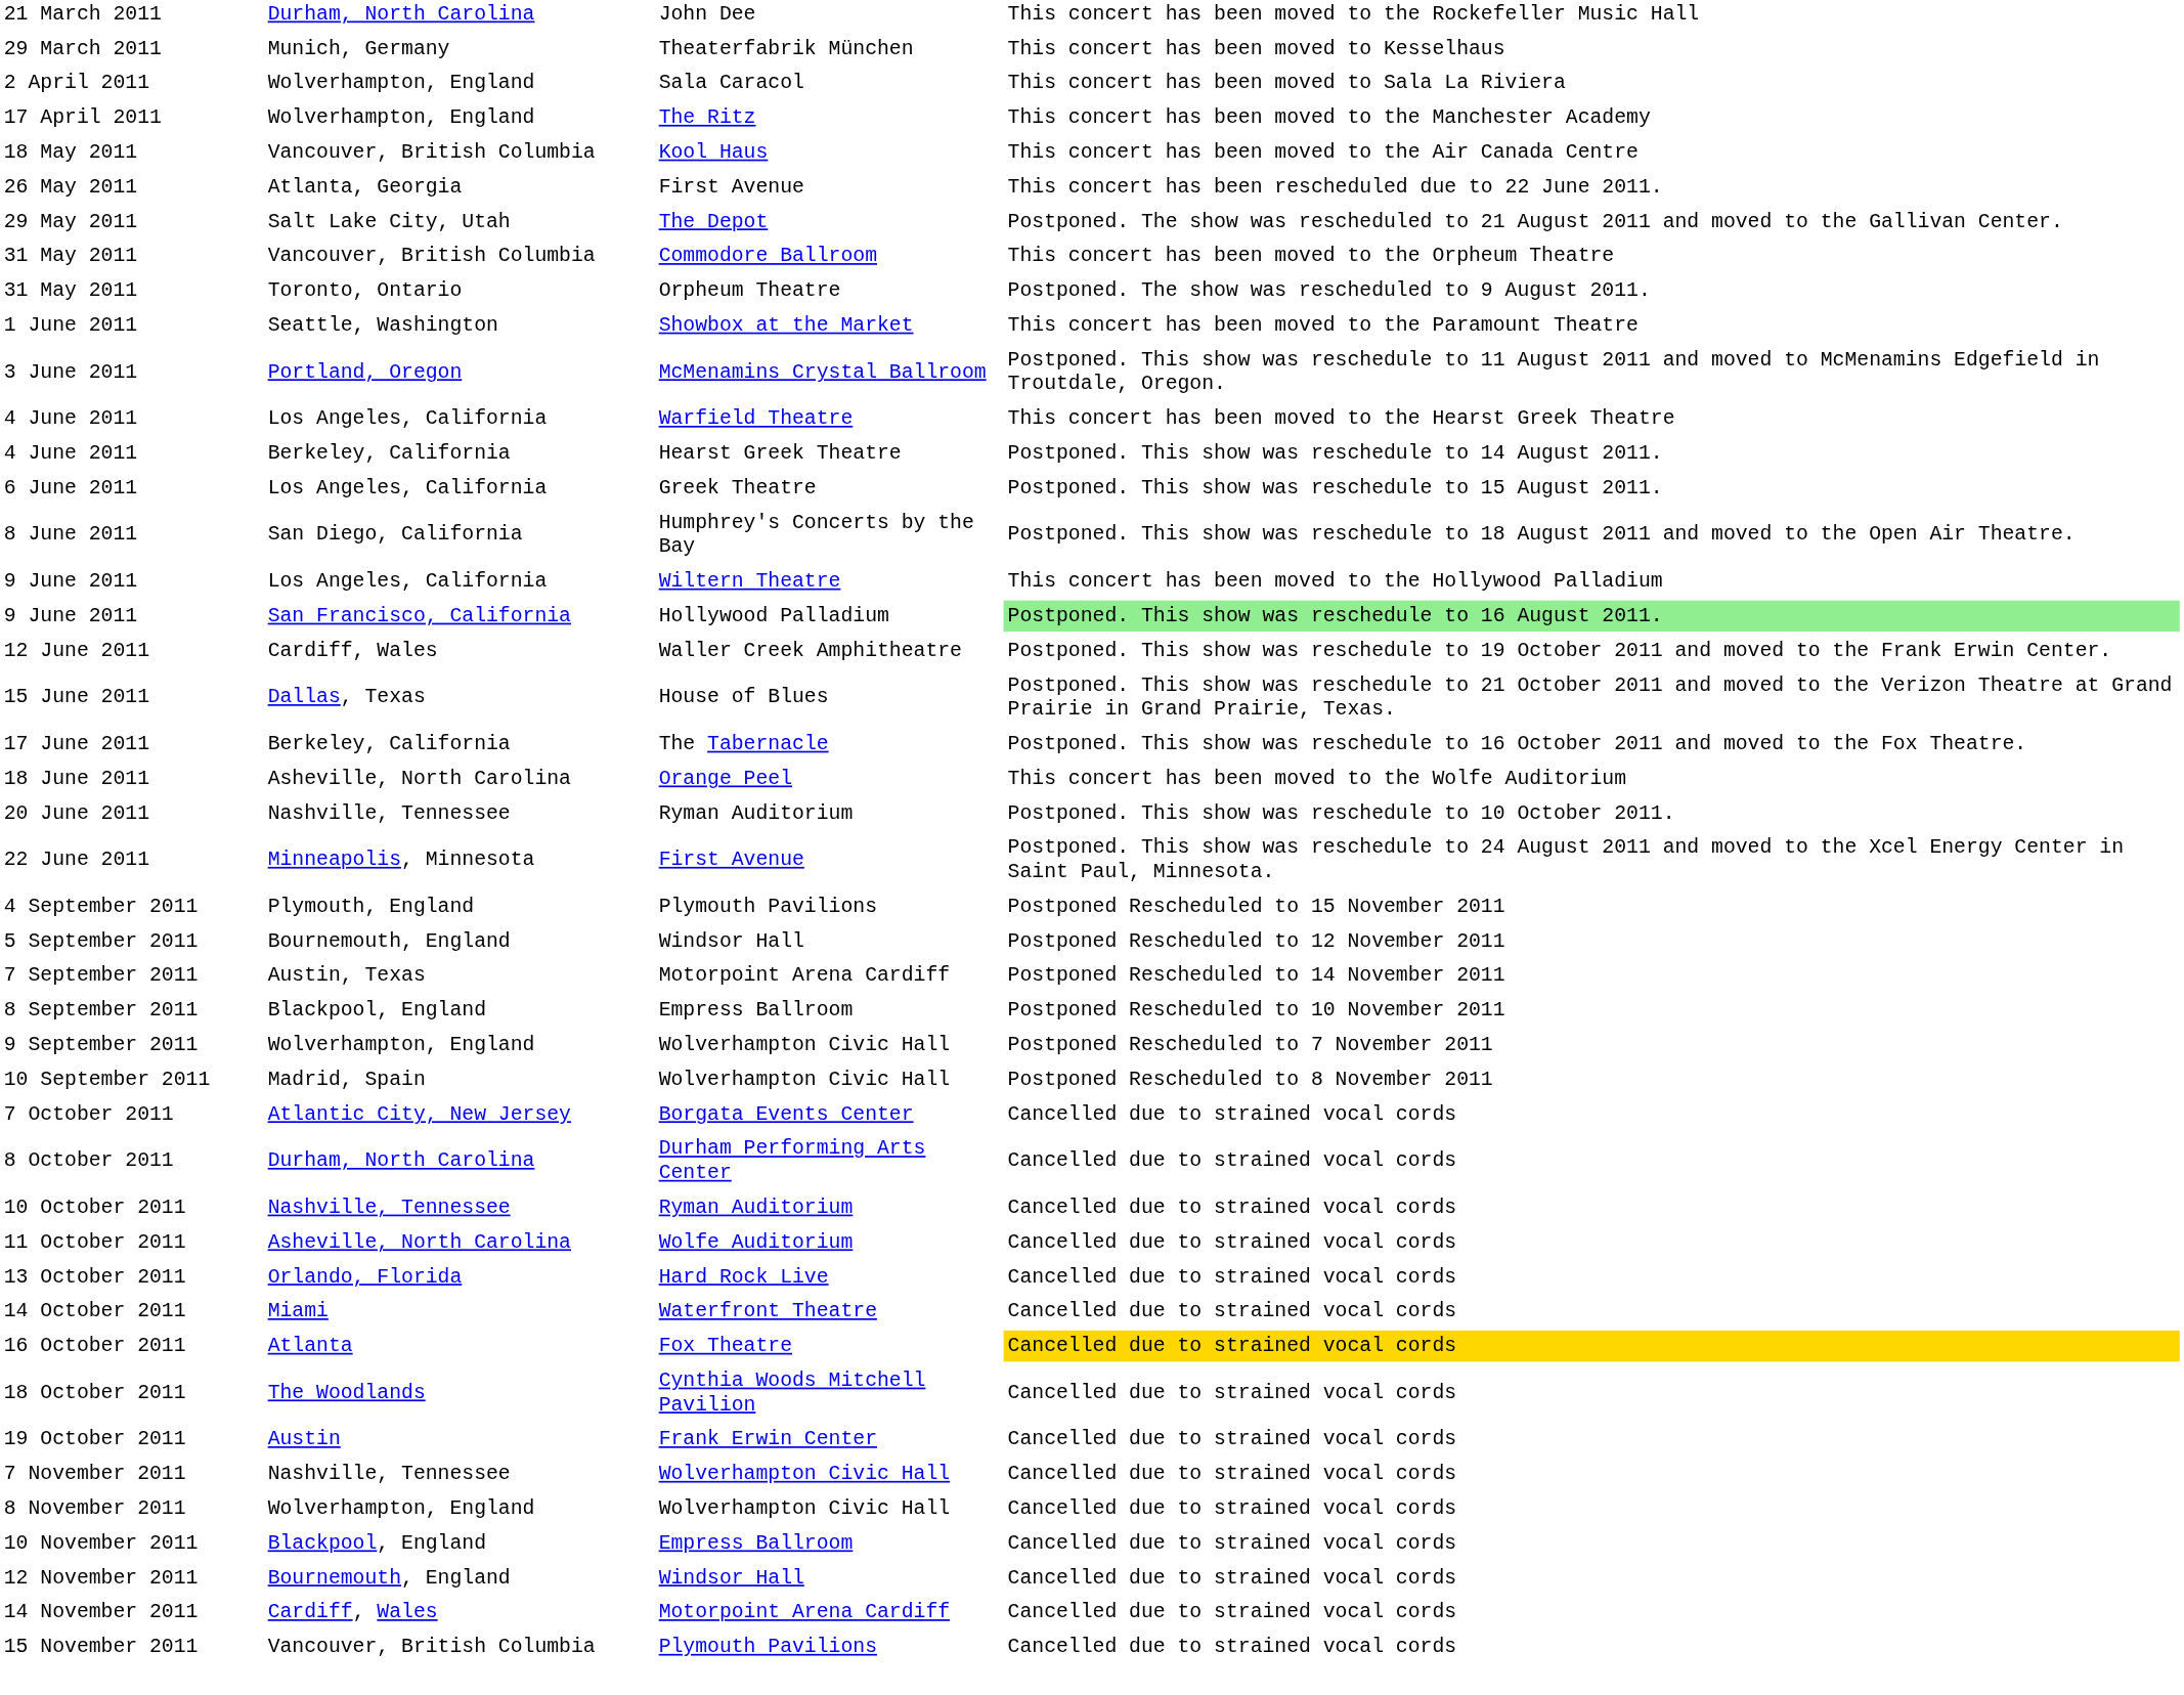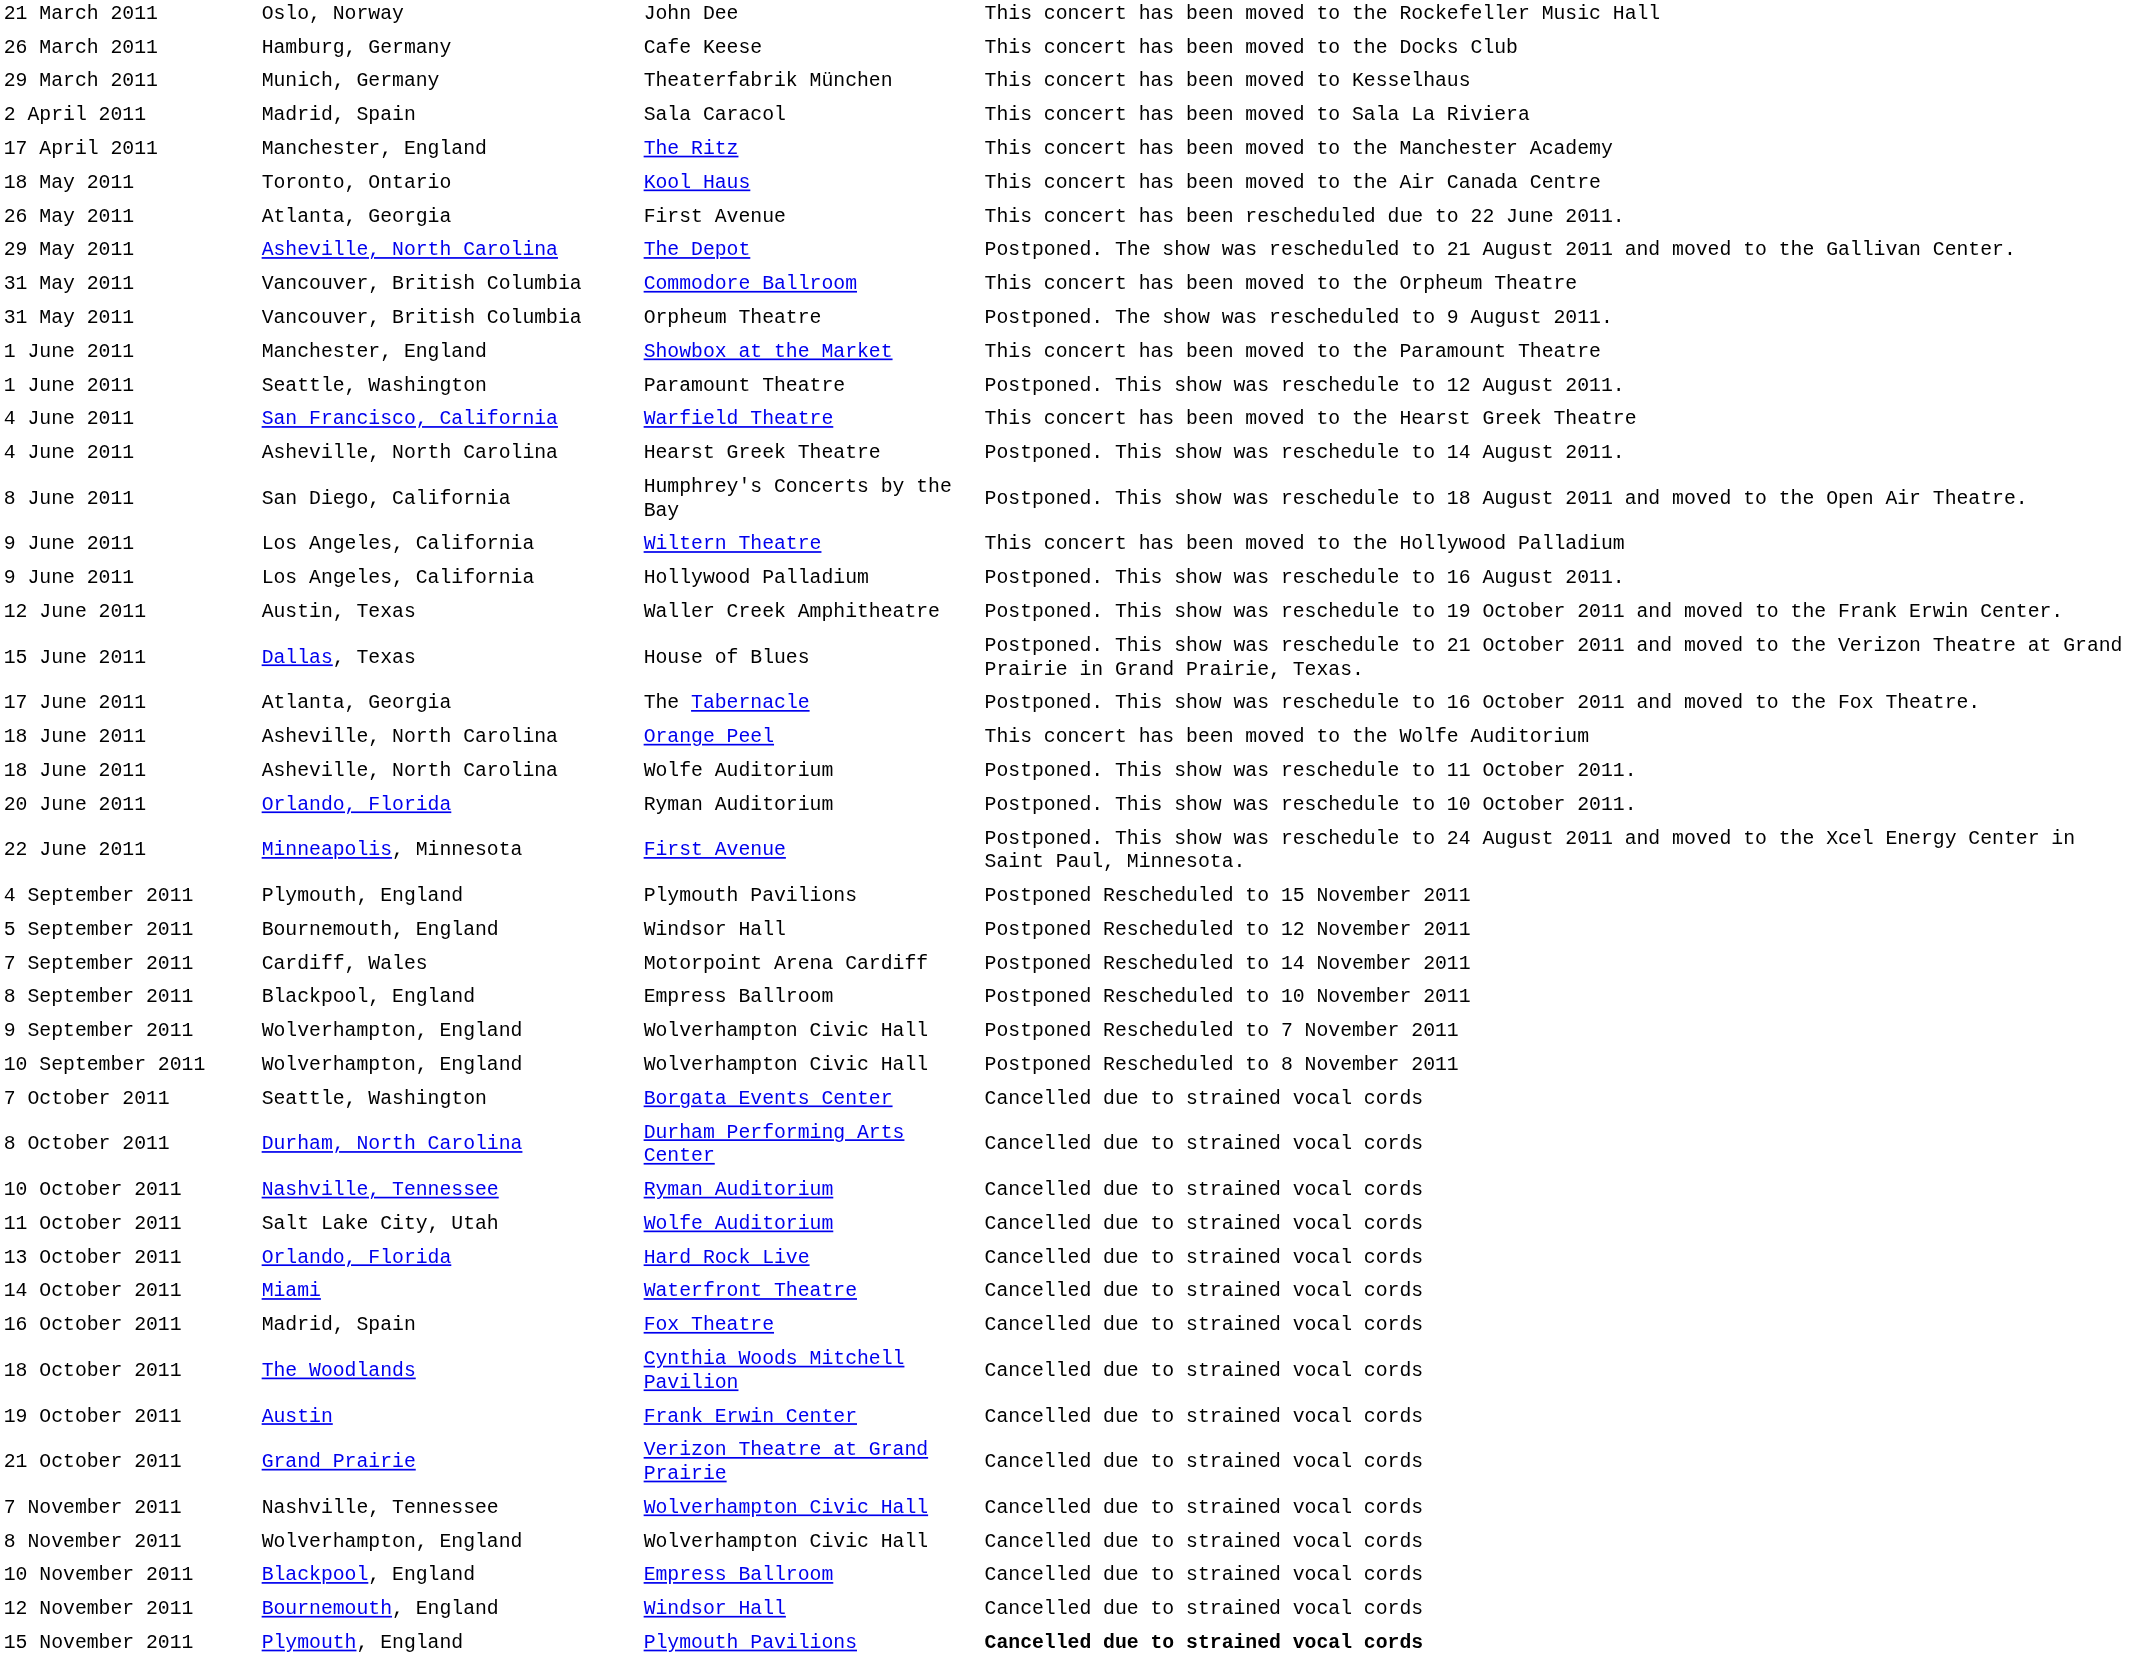21 March 2011 | column 2: Durham, North Carolina -> Oslo, Norway
+ row: 26 March 2011 | Hamburg, Germany | Cafe Keese | This concert has been moved to the Docks Club
2 April 2011 | column 2: Wolverhampton, England -> Madrid, Spain
17 April 2011 | column 2: Wolverhampton, England -> Manchester, England
18 May 2011 | column 2: Vancouver, British Columbia -> Toronto, Ontario
29 May 2011 | column 2: Salt Lake City, Utah -> Asheville, North Carolina
31 May 2011 / Orpheum Theatre | column 2: Toronto, Ontario -> Vancouver, British Columbia
1 June 2011 / Showbox at the Market | column 2: Seattle, Washington -> Manchester, England
+ row: 1 June 2011 | Seattle, Washington | Paramount Theatre | Postponed. This show was reschedule to 12 August 2011.
- row: 3 June 2011 | Portland, Oregon | McMenamins Crystal Ballroom | Postponed. This show was reschedule to 11 August 2011 and moved to McMenamins Edgefield in Troutdale, Oregon.
4 June 2011 / Warfield Theatre | column 2: Los Angeles, California -> San Francisco, California
4 June 2011 / Hearst Greek Theatre | column 2: Berkeley, California -> Asheville, North Carolina
- row: 6 June 2011 | Los Angeles, California | Greek Theatre | Postponed. This show was reschedule to 15 August 2011.
9 June 2011 / Hollywood Palladium | column 2: San Francisco, California -> Los Angeles, California
9 June 2011 / Hollywood Palladium | column 4: lightgreen background -> no background
12 June 2011 | column 2: Cardiff, Wales -> Austin, Texas
17 June 2011 | column 2: Berkeley, California -> Atlanta, Georgia
+ row: 18 June 2011 | Asheville, North Carolina | Wolfe Auditorium | Postponed. This show was reschedule to 11 October 2011.
20 June 2011 | column 2: Nashville, Tennessee -> Orlando, Florida
7 September 2011 | column 2: Austin, Texas -> Cardiff, Wales
10 September 2011 | column 2: Madrid, Spain -> Wolverhampton, England
7 October 2011 | column 2: Atlantic City, New Jersey -> Seattle, Washington
11 October 2011 | column 2: Asheville, North Carolina -> Salt Lake City, Utah
16 October 2011 | column 2: Atlanta -> Madrid, Spain
16 October 2011 | column 4: gold background -> no background
+ row: 21 October 2011 | Grand Prairie | Verizon Theatre at Grand Prairie | Cancelled due to strained vocal cords
- row: 14 November 2011 | Cardiff, Wales | Motorpoint Arena Cardiff | Cancelled due to strained vocal cords
15 November 2011 | column 2: Vancouver, British Columbia -> Plymouth, England
15 November 2011 | column 4: normal -> bold
